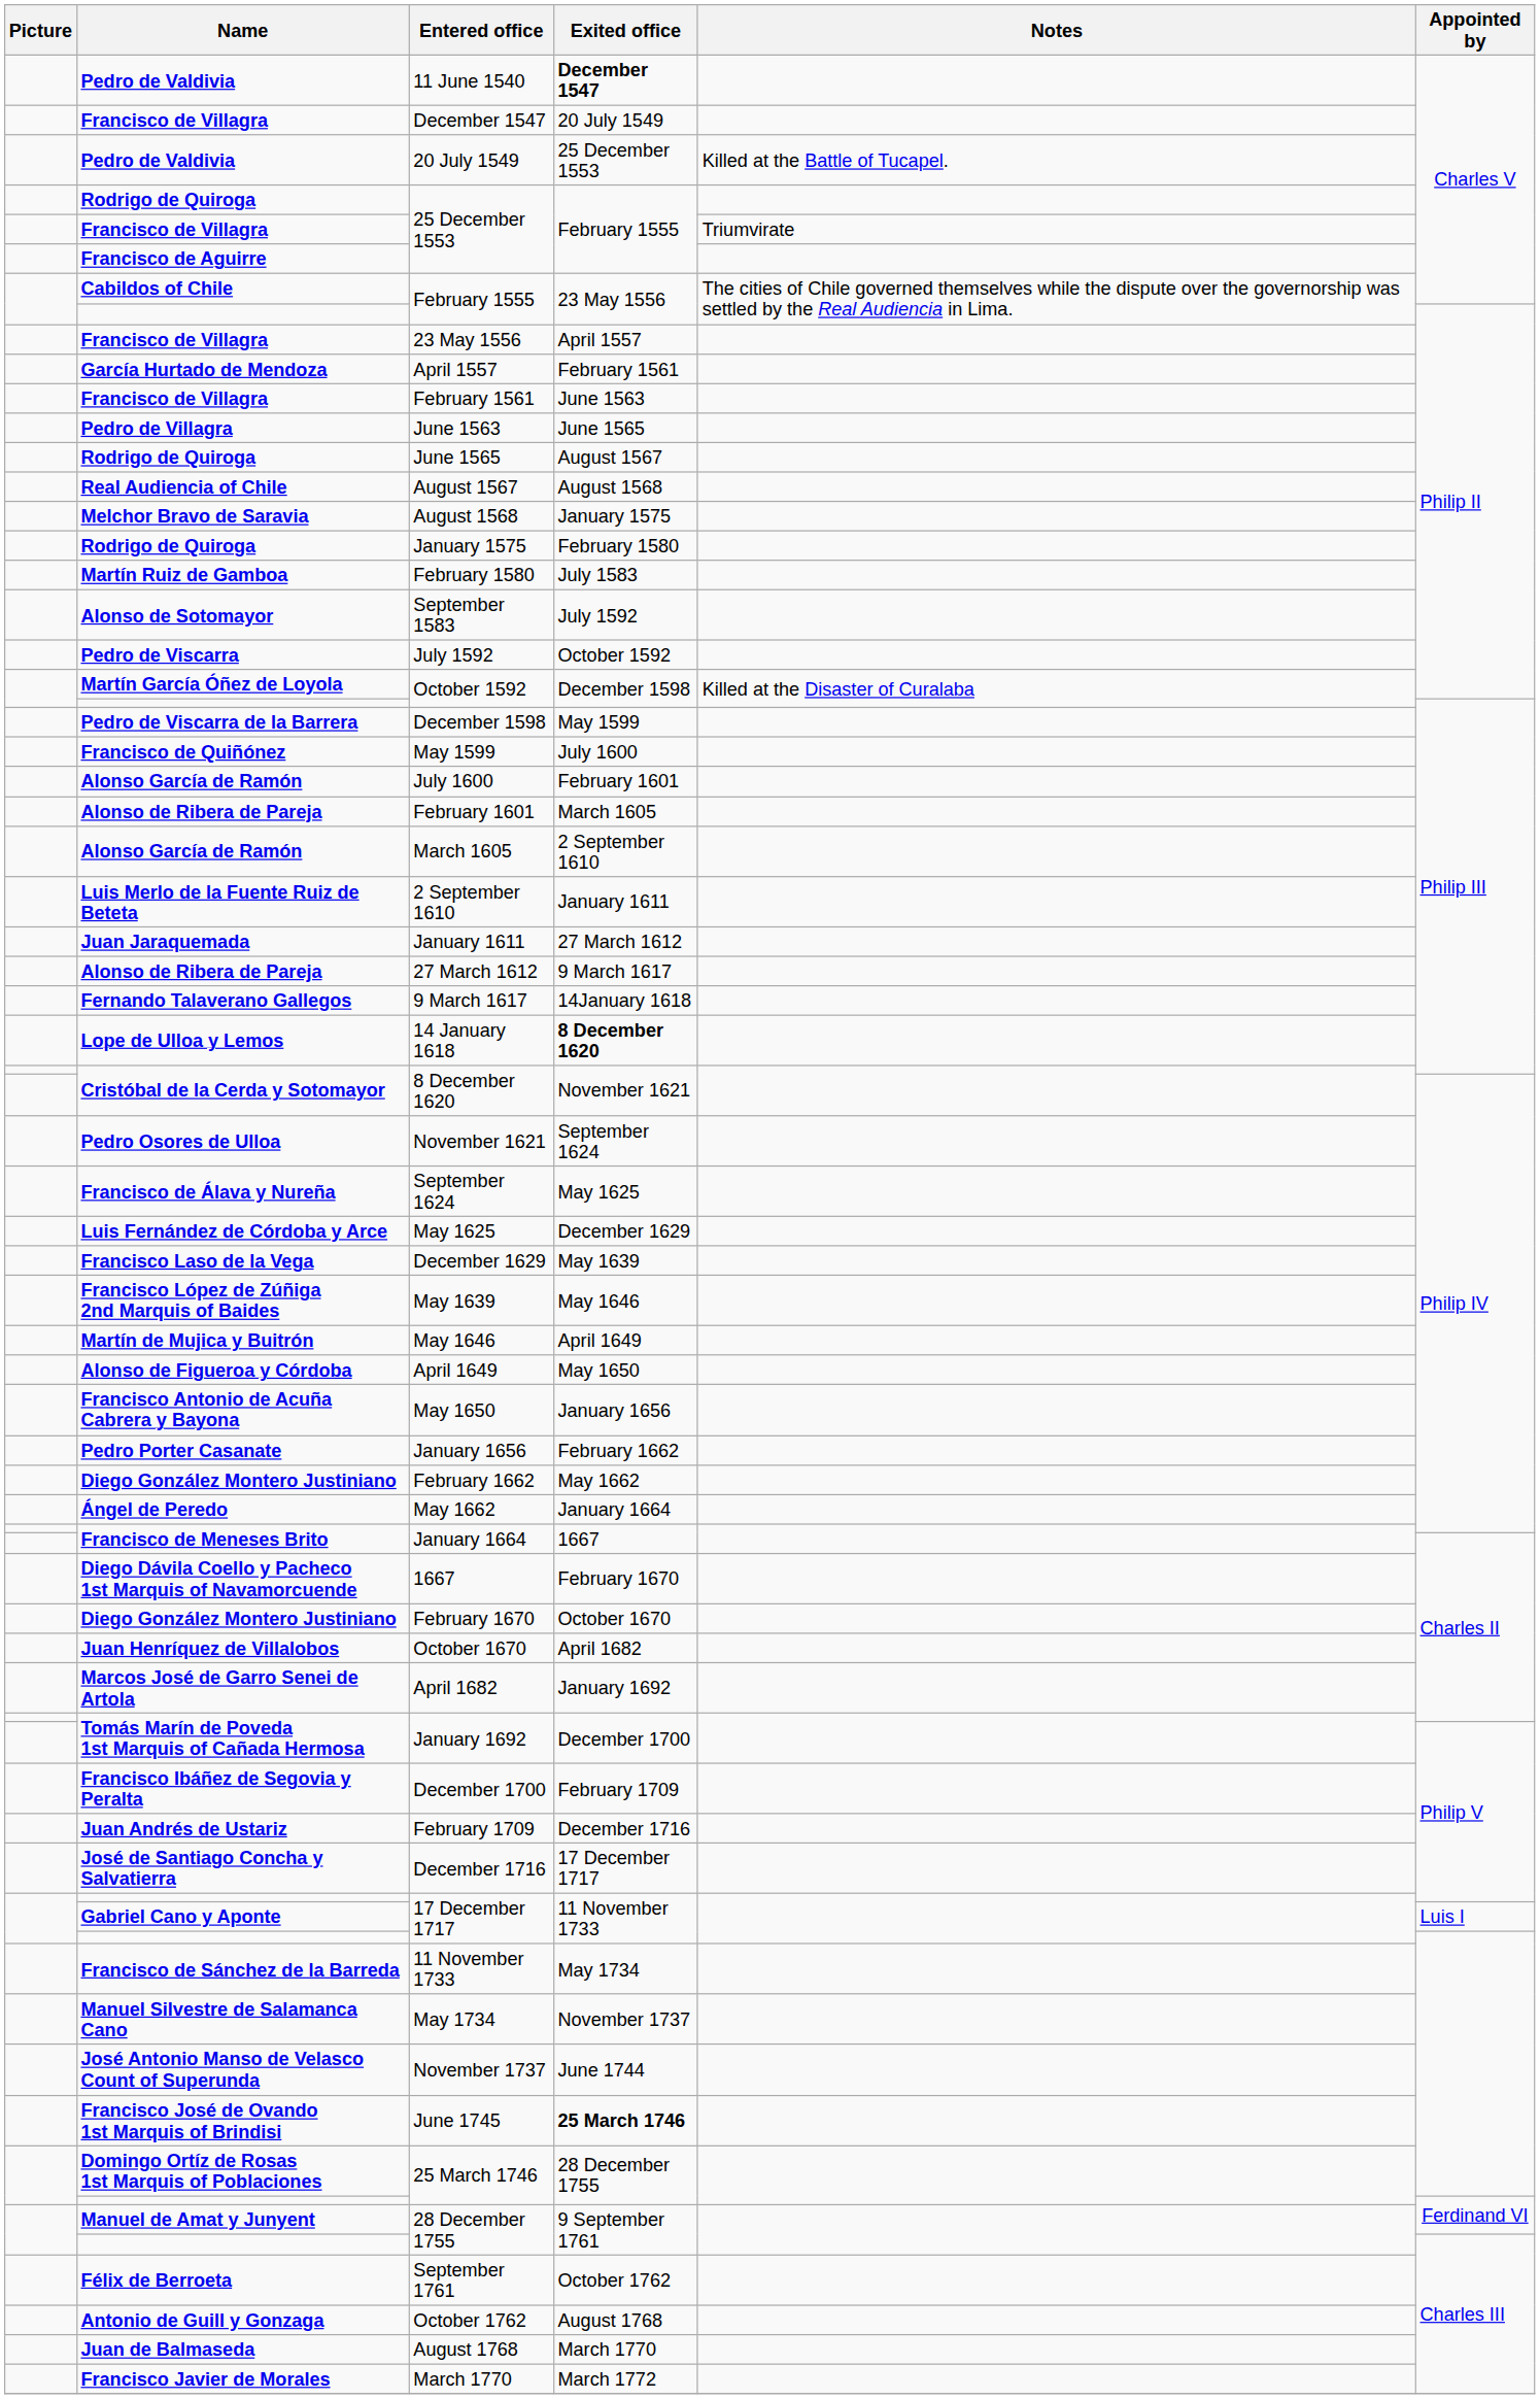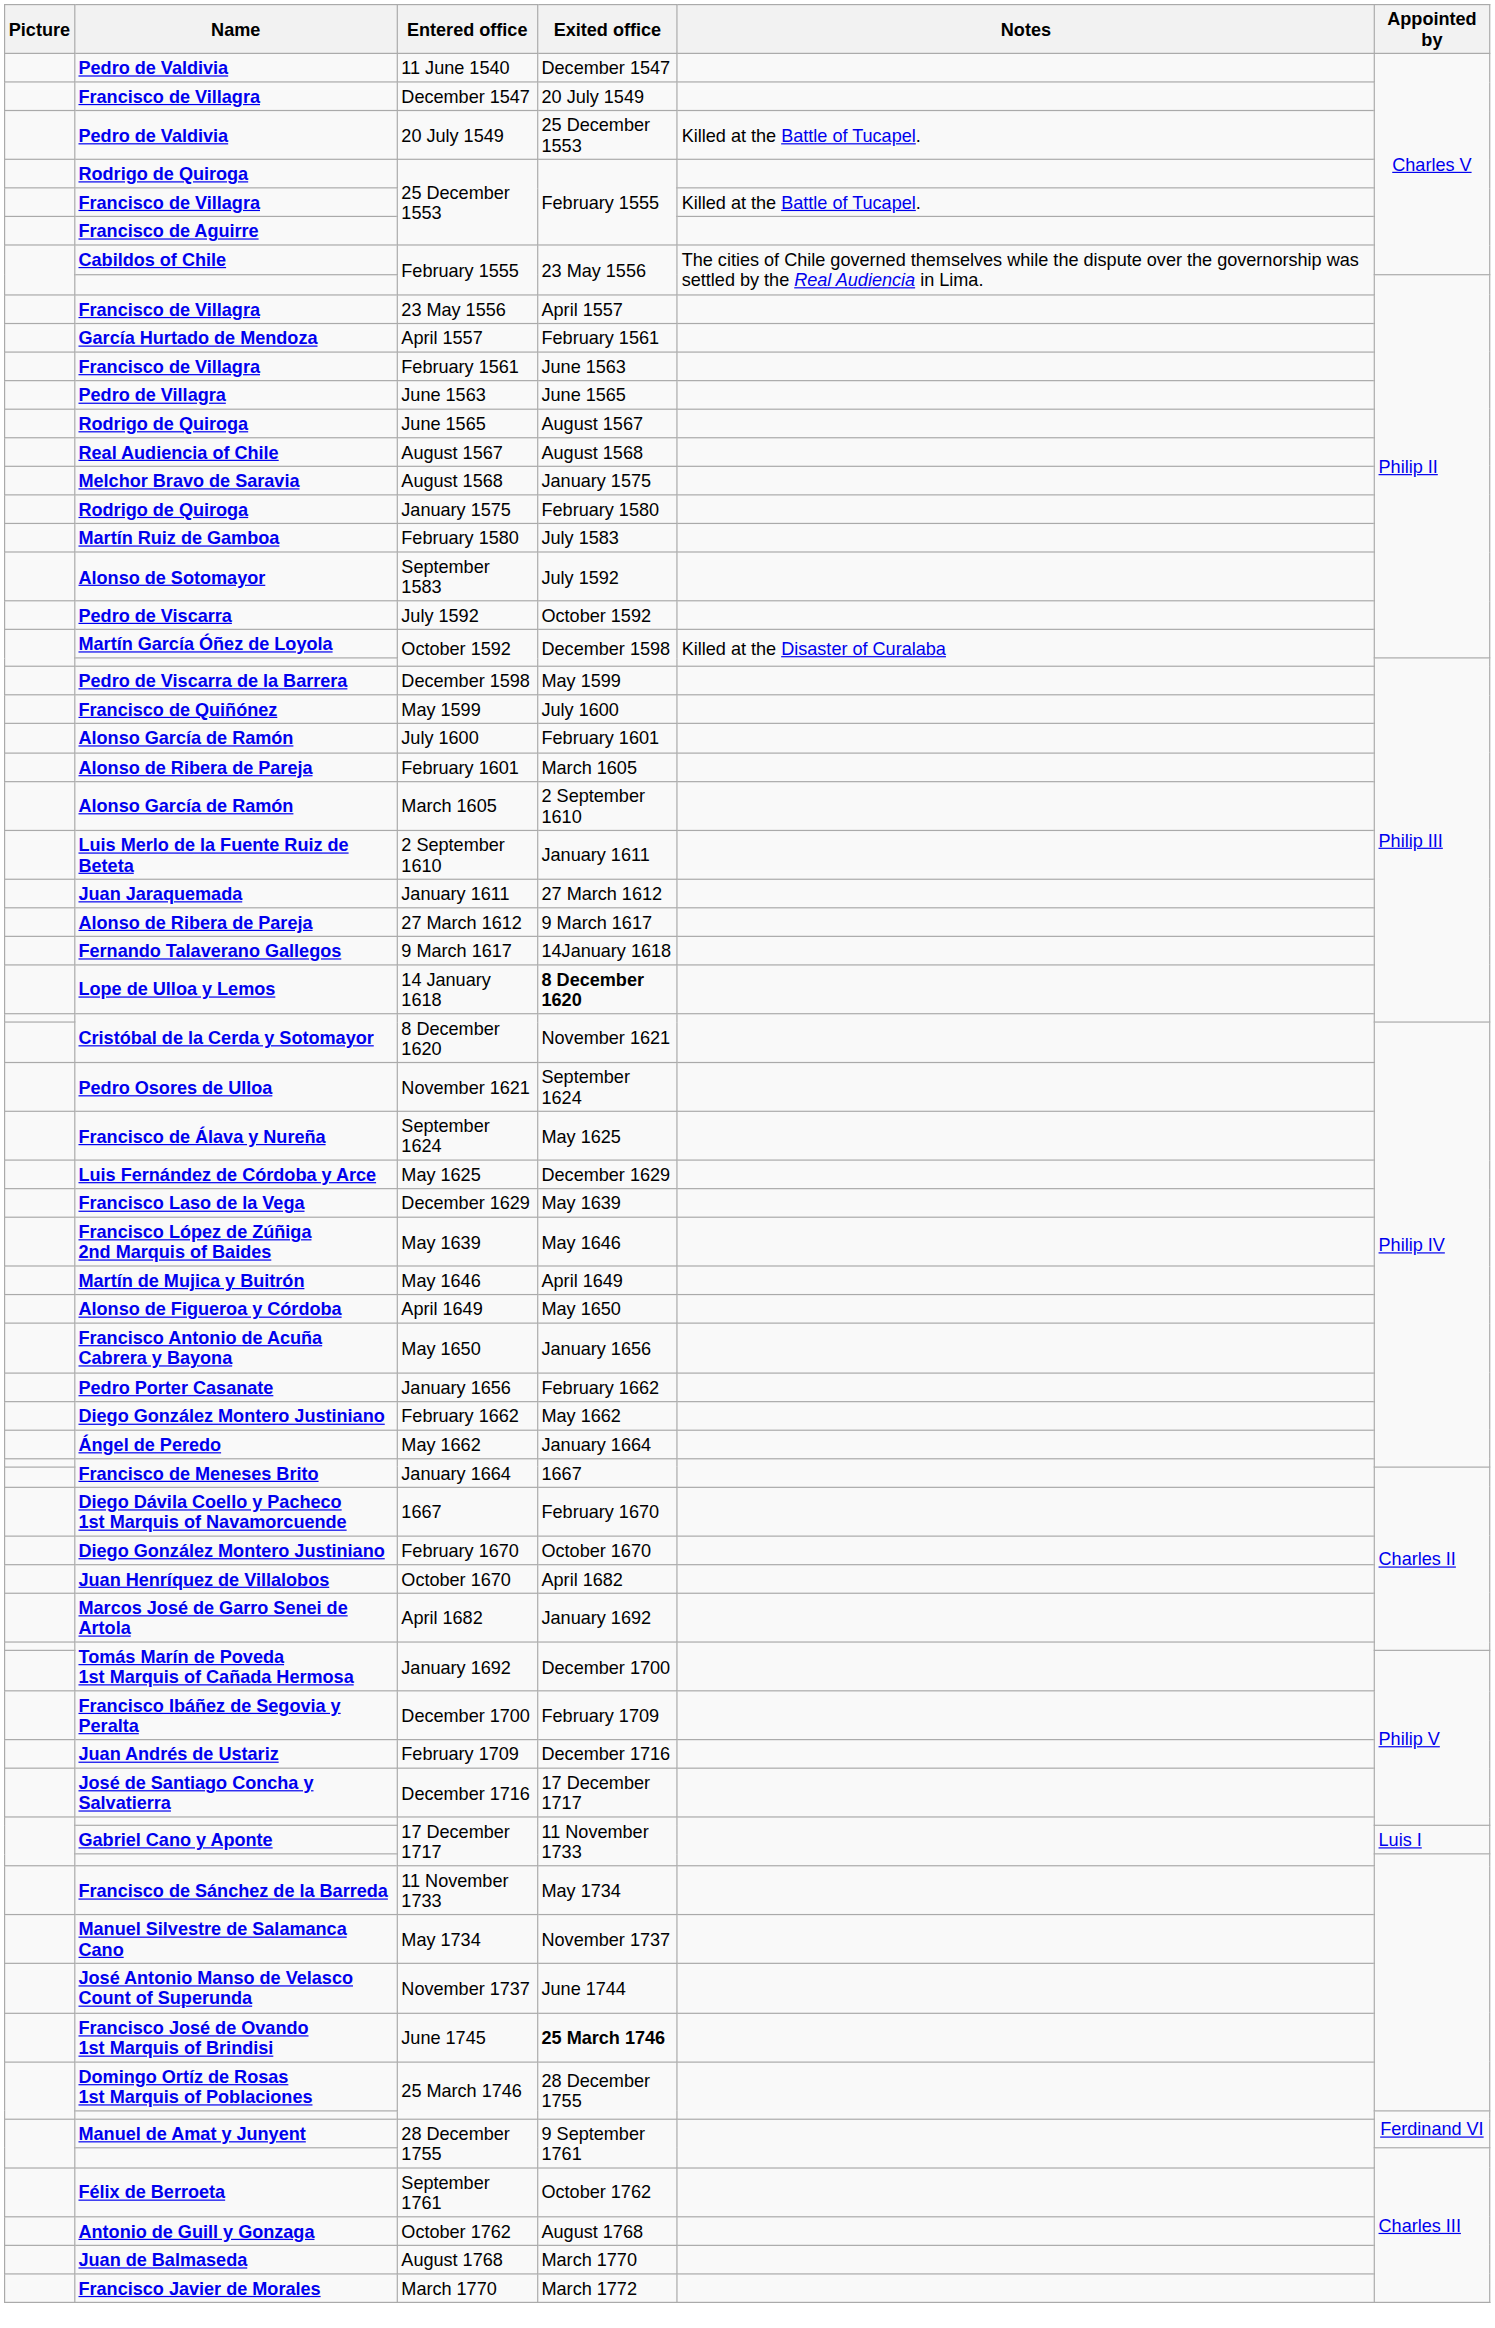11 June 1540 | Exited office: bold -> normal
Francisco de Villagra / 25 December 1553 | Notes: Triumvirate -> Killed at the Battle of Tucapel.
